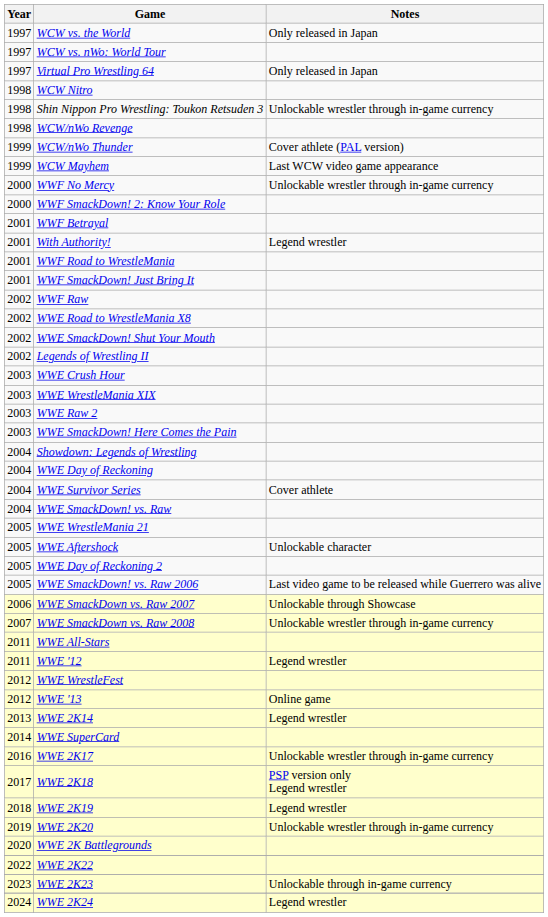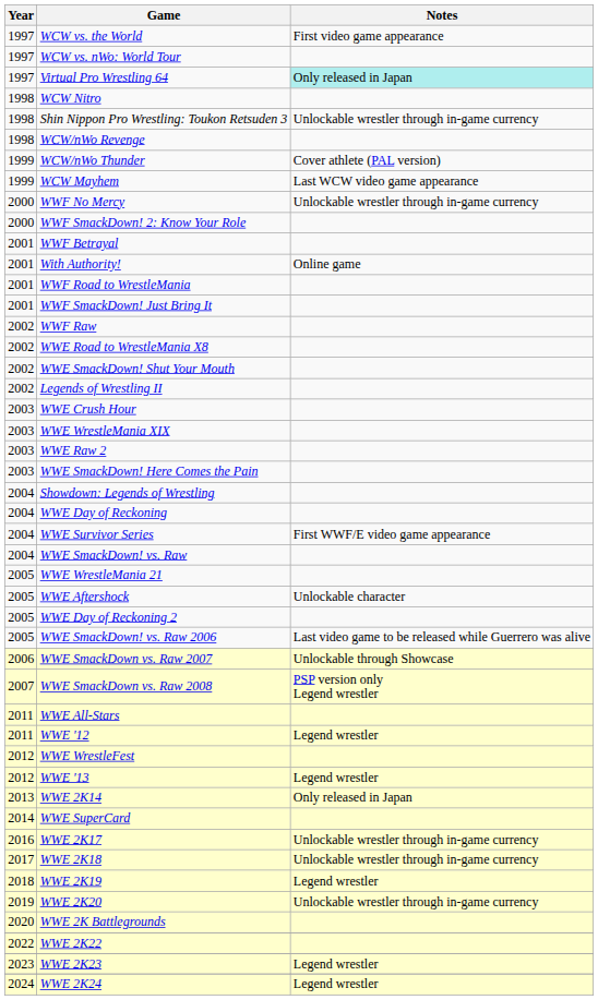WCW vs. the World | Notes: Only released in Japan -> First video game appearance
Virtual Pro Wrestling 64 | Notes: no background -> paleturquoise background
With Authority! | Notes: Legend wrestler -> Online game
WWE Survivor Series | Notes: Cover athlete -> First WWF/E video game appearance
WWE SmackDown vs. Raw 2008 | Notes: Unlockable wrestler through in-game currency -> PSP version only Legend wrestler
WWE '13 | Notes: Online game -> Legend wrestler
WWE 2K14 | Notes: Legend wrestler -> Only released in Japan
WWE 2K18 | Notes: PSP version only Legend wrestler -> Unlockable wrestler through in-game currency
WWE 2K23 | Notes: Unlockable through in-game currency -> Legend wrestler
